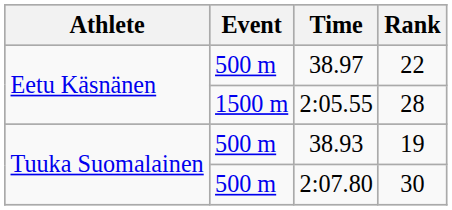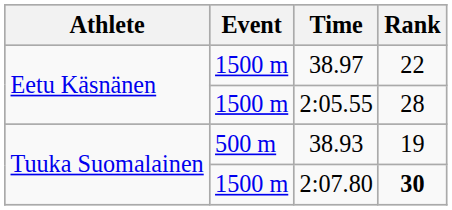38.97 | Event: 500 m -> 1500 m
2:07.80 | Event: 500 m -> 1500 m
2:07.80 | Rank: normal -> bold
